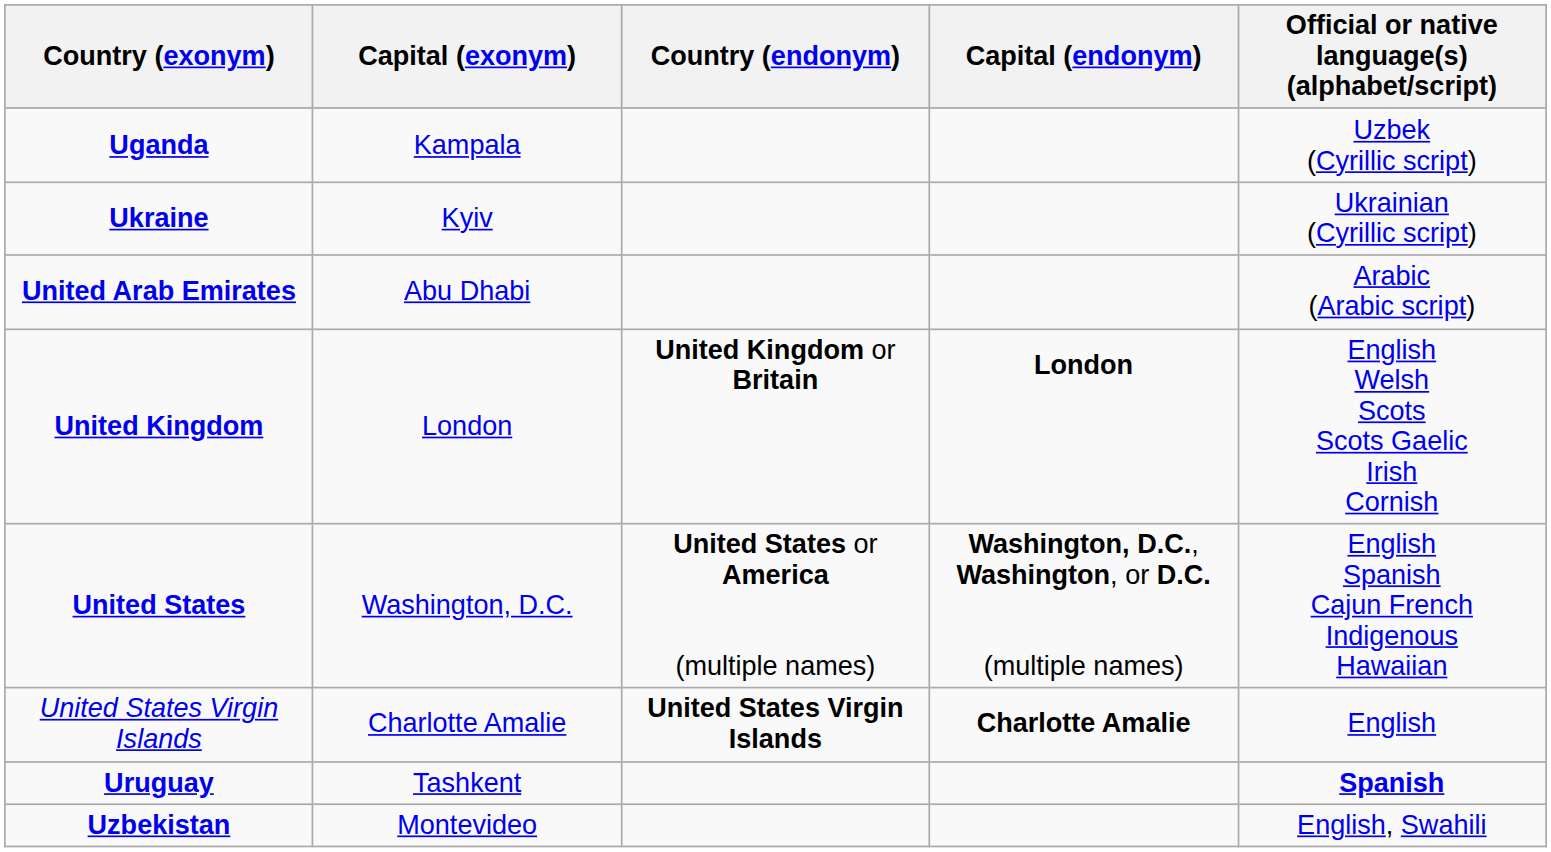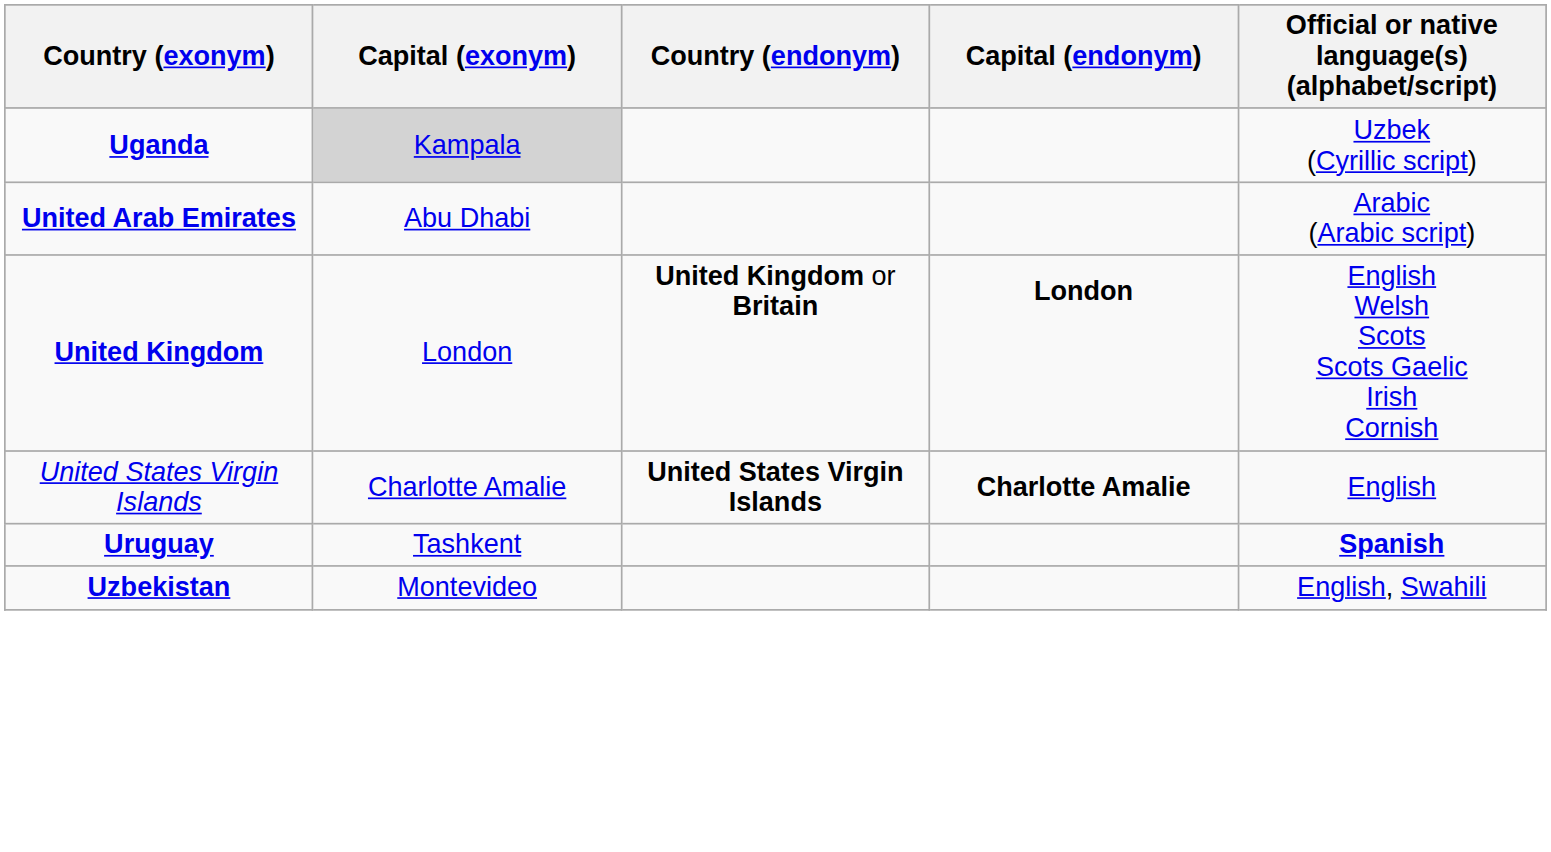Uganda | Capital (exonym): no background -> lightgrey background
- row: Ukraine | Kyiv | Ukrainian (Cyrillic script)
- row: United States | Washington, D.C. | United States or America (multiple names) | Washington, D.C., Washington, or D.C. (multiple names) | English Spanish Cajun French Indigenous Hawaiian
